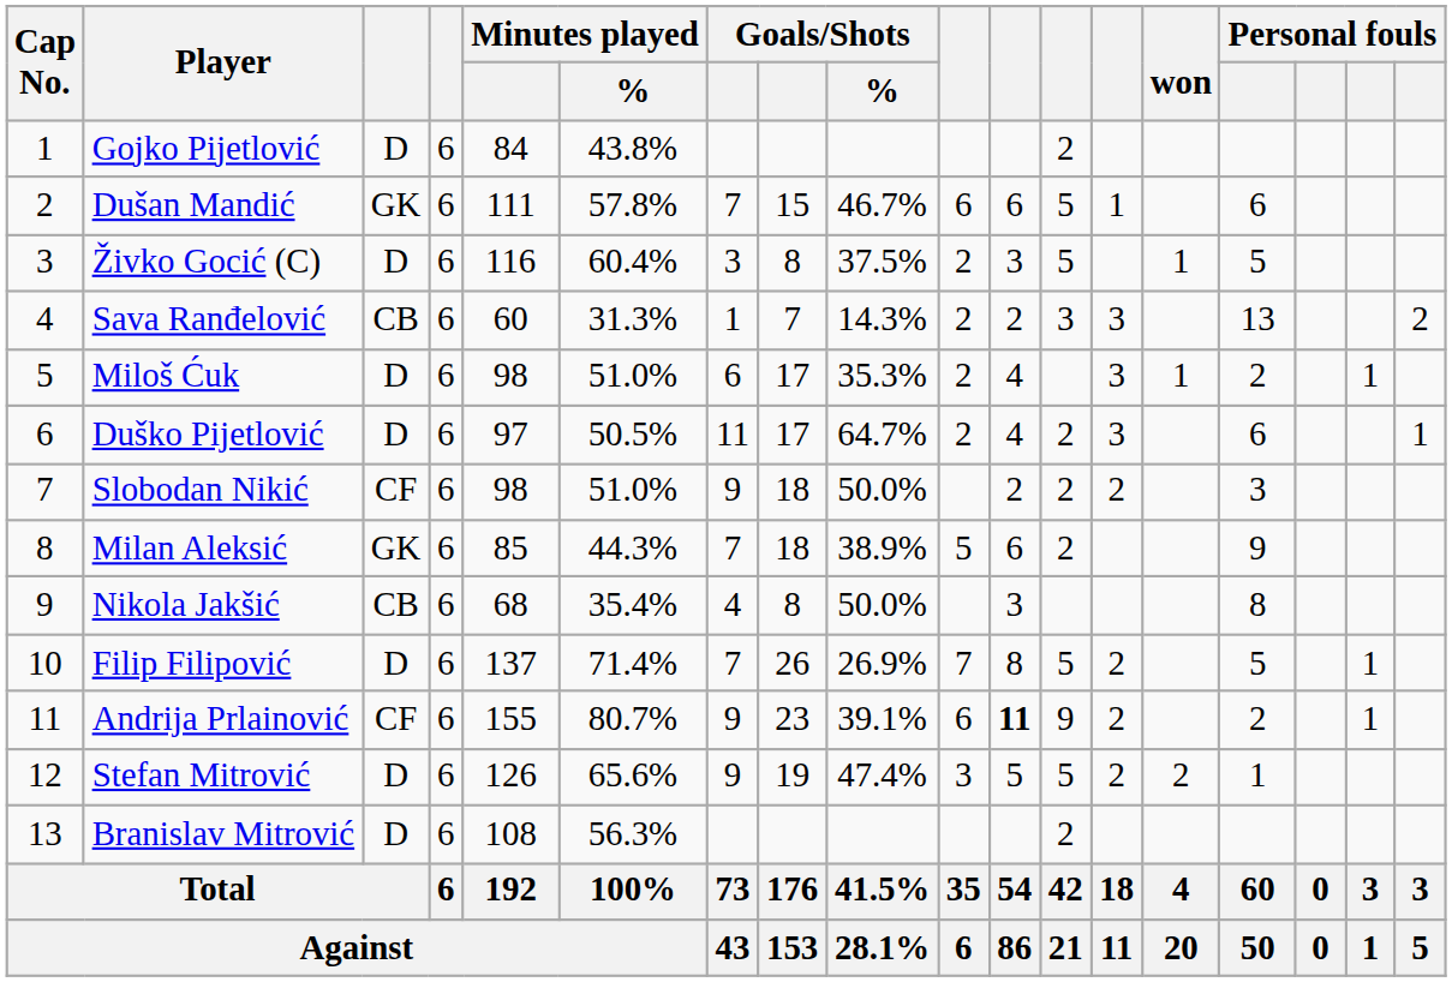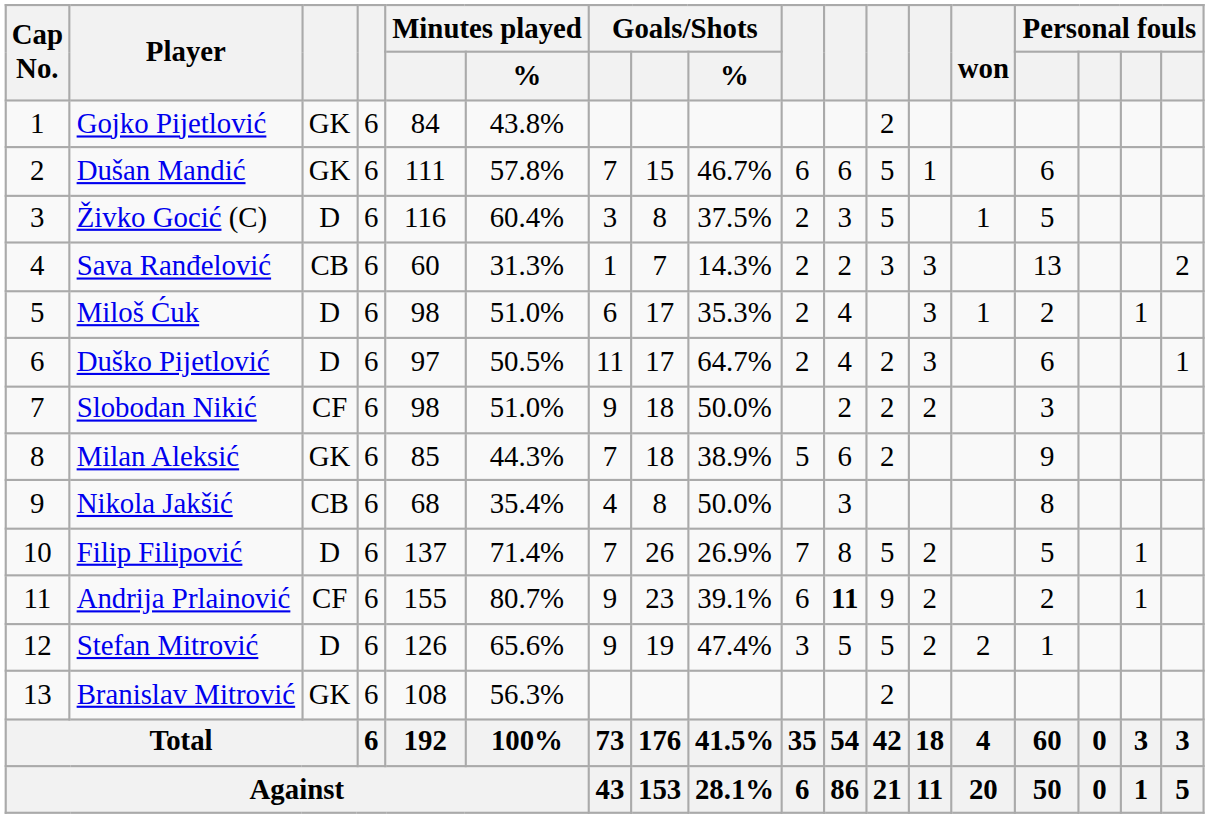Gojko Pijetlović | column 3: D -> GK
Branislav Mitrović | column 3: D -> GK
